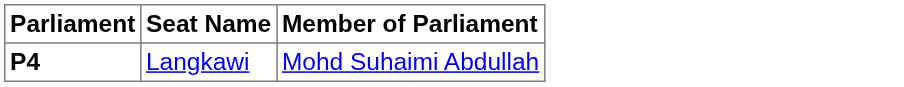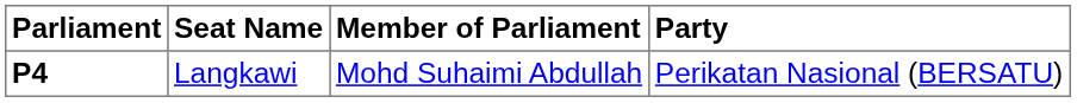+ column: Party | Perikatan Nasional (BERSATU)
